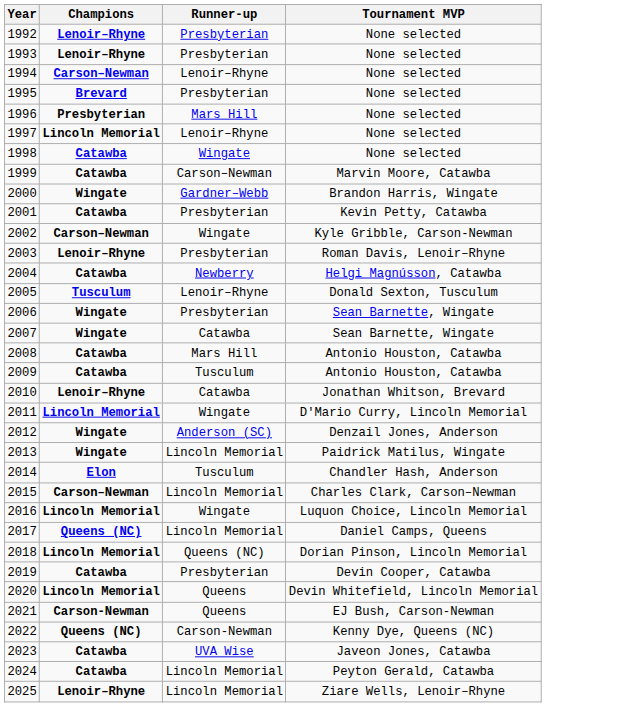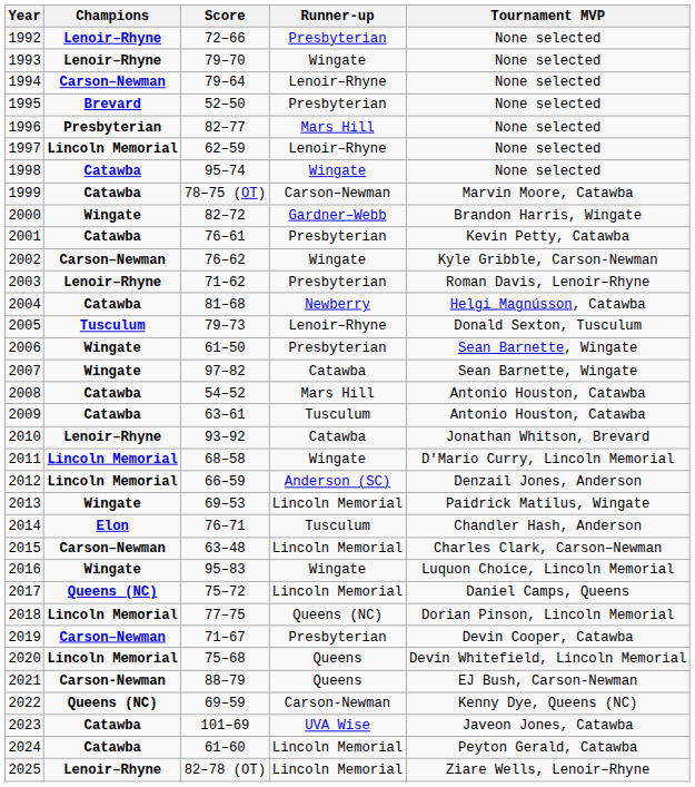+ column: Score | 72–66 | 79–70 | 79–64 | 52–50 | 82–77 | 62–59 | 95–74 | 78–75 (OT) | 82–72 | 76–61 | 76–62 | 71–62 | 81–68 | 79–73 | 61–50 | 97–82 | 54–52 | 63–61 | 93–92 | 68–58 | 66–59 | 69–53 | 76–71 | 63–48 | 95–83 | 75–72 | 77–75 | 71–67 | 75–68 | 88–79 | 69–59 | 101–69 | 61–60 | 82–78 (OT)
1993 | Runner-up: Presbyterian -> Wingate
2012 | Champions: Wingate -> Lincoln Memorial
2016 | Champions: Lincoln Memorial -> Wingate
2019 | Champions: Catawba -> Carson–Newman
